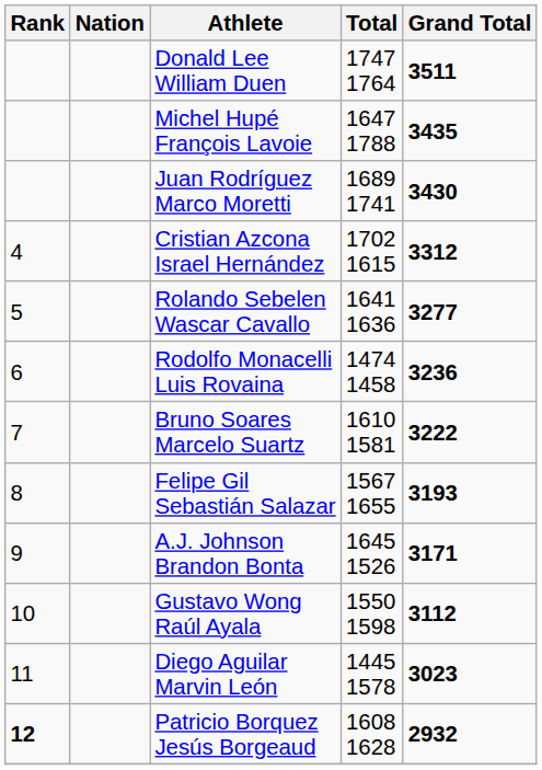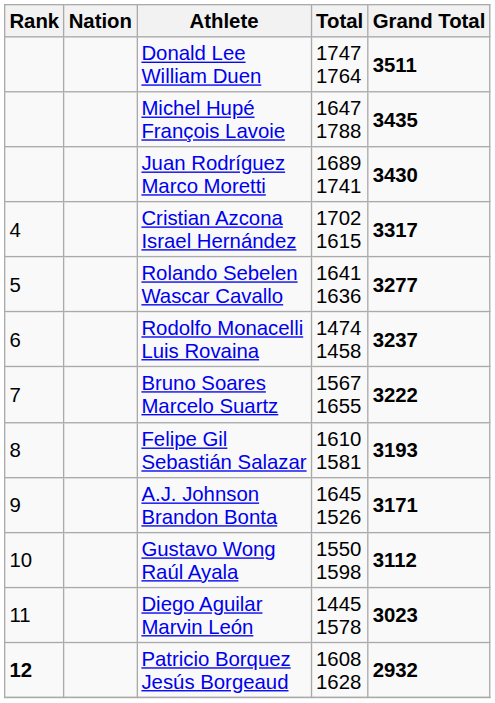Cristian Azcona Israel Hernández | Grand Total: 3312 -> 3317
Rodolfo Monacelli Luis Rovaina | Grand Total: 3236 -> 3237
Bruno Soares Marcelo Suartz | Total: 1610 1581 -> 1567 1655
Felipe Gil Sebastián Salazar | Total: 1567 1655 -> 1610 1581
